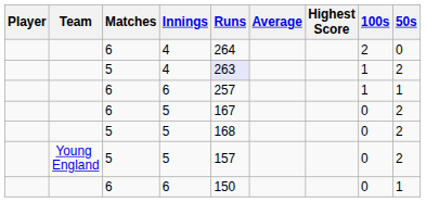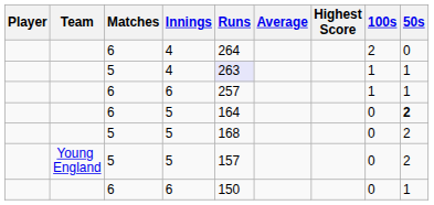5 / 4 | 50s: 2 -> 1
6 / 5 | Runs: 167 -> 164
6 / 5 | 50s: normal -> bold
